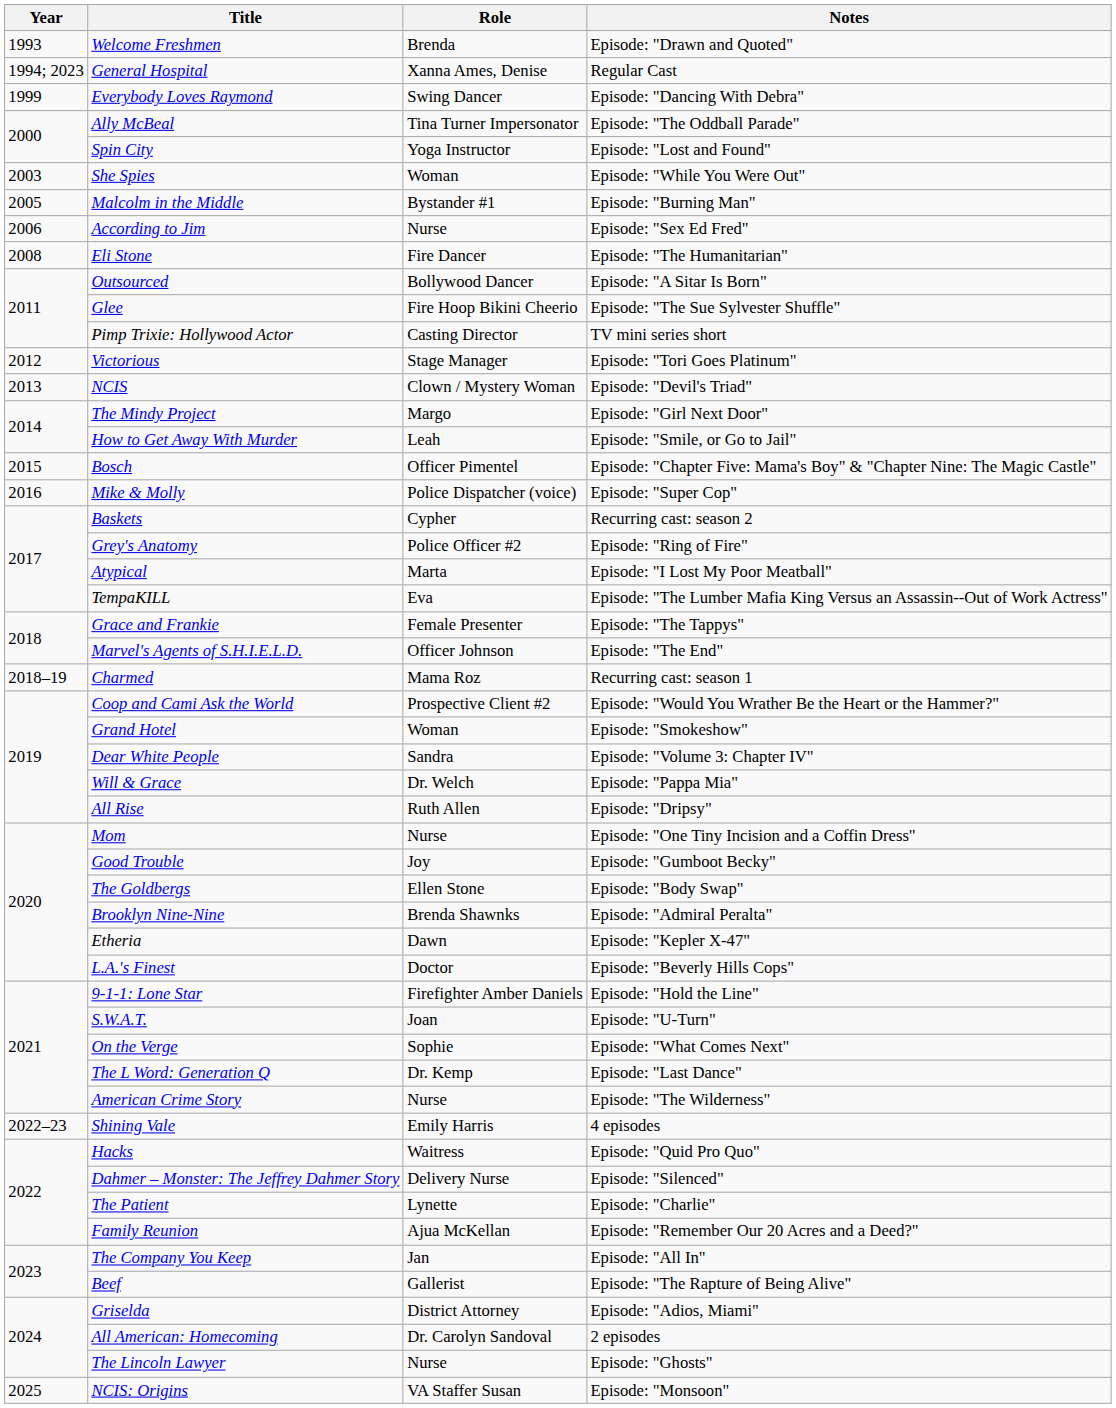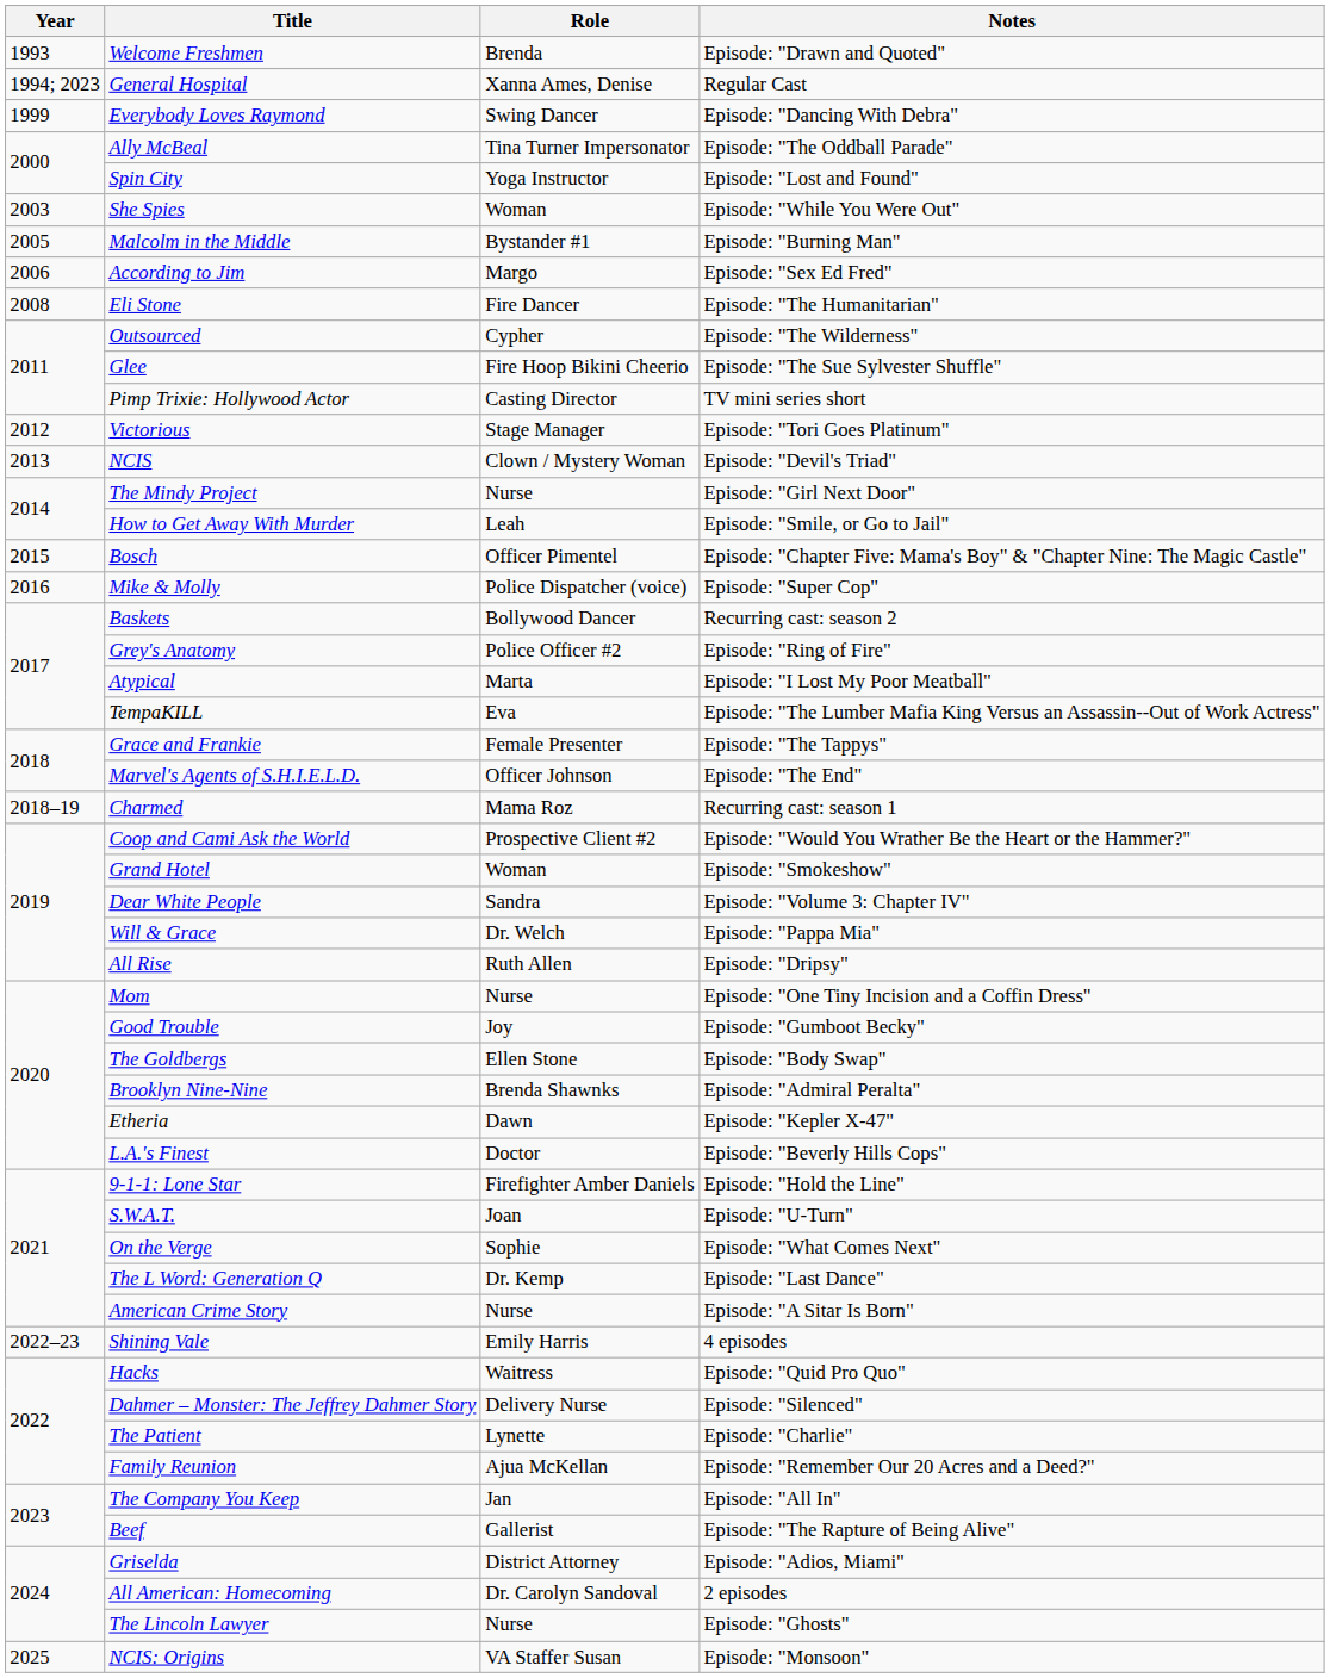According to Jim | Role: Nurse -> Margo
Outsourced | Role: Bollywood Dancer -> Cypher
Outsourced | Notes: Episode: "A Sitar Is Born" -> Episode: "The Wilderness"
The Mindy Project | Role: Margo -> Nurse
Baskets | Role: Cypher -> Bollywood Dancer
American Crime Story | Notes: Episode: "The Wilderness" -> Episode: "A Sitar Is Born"
